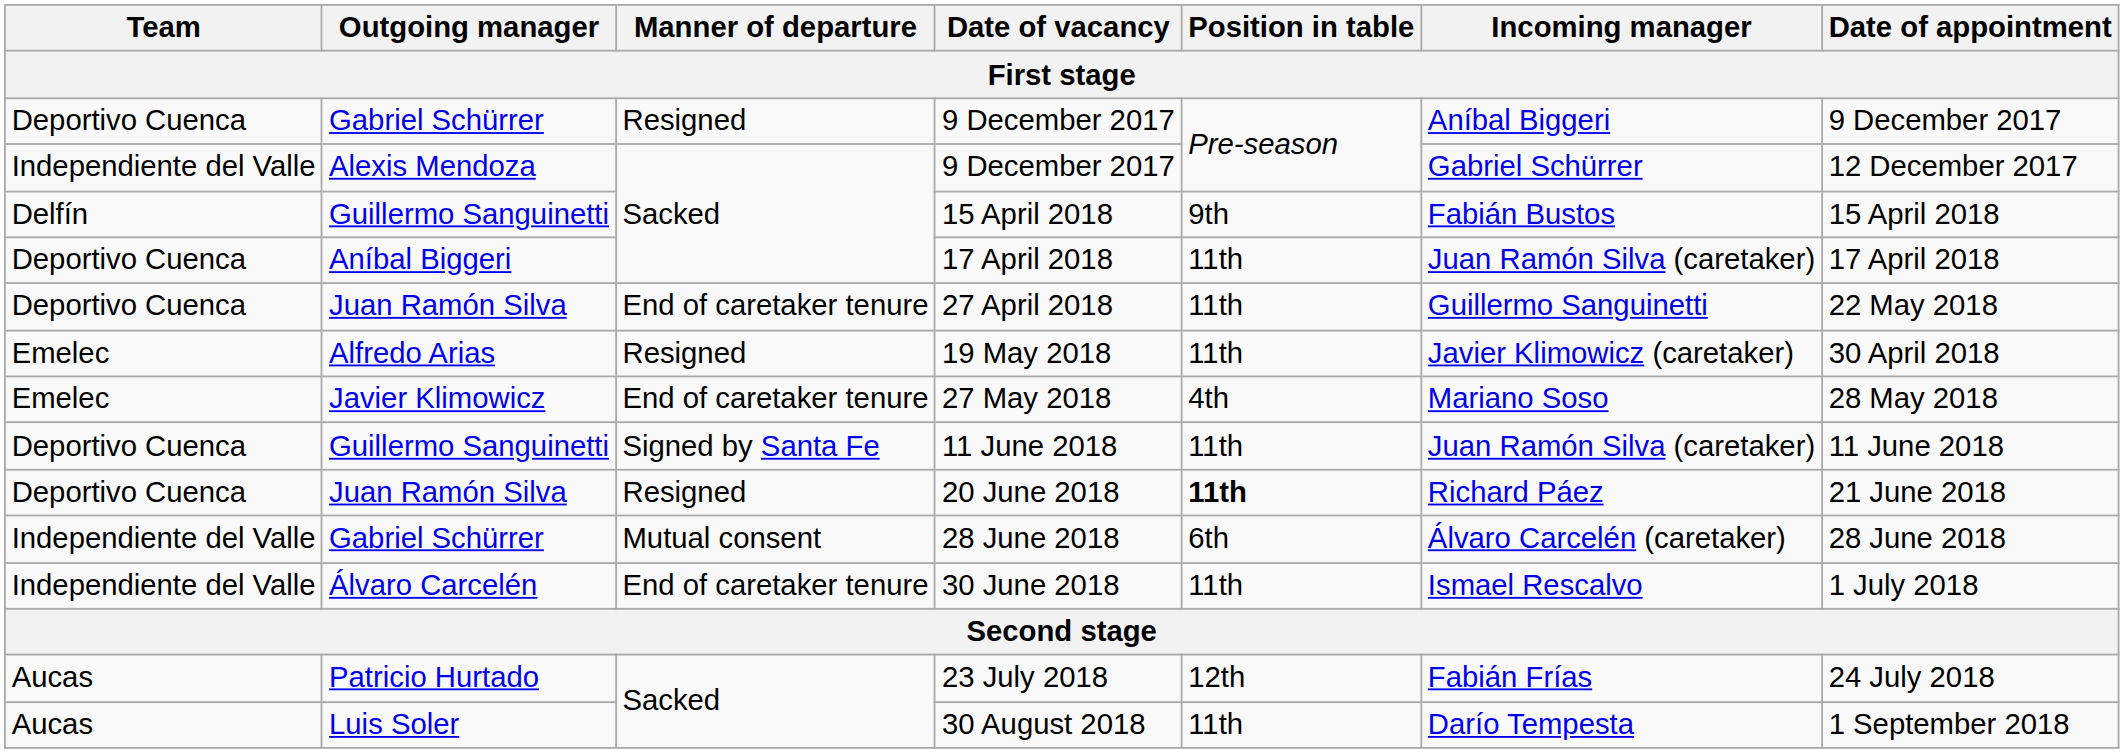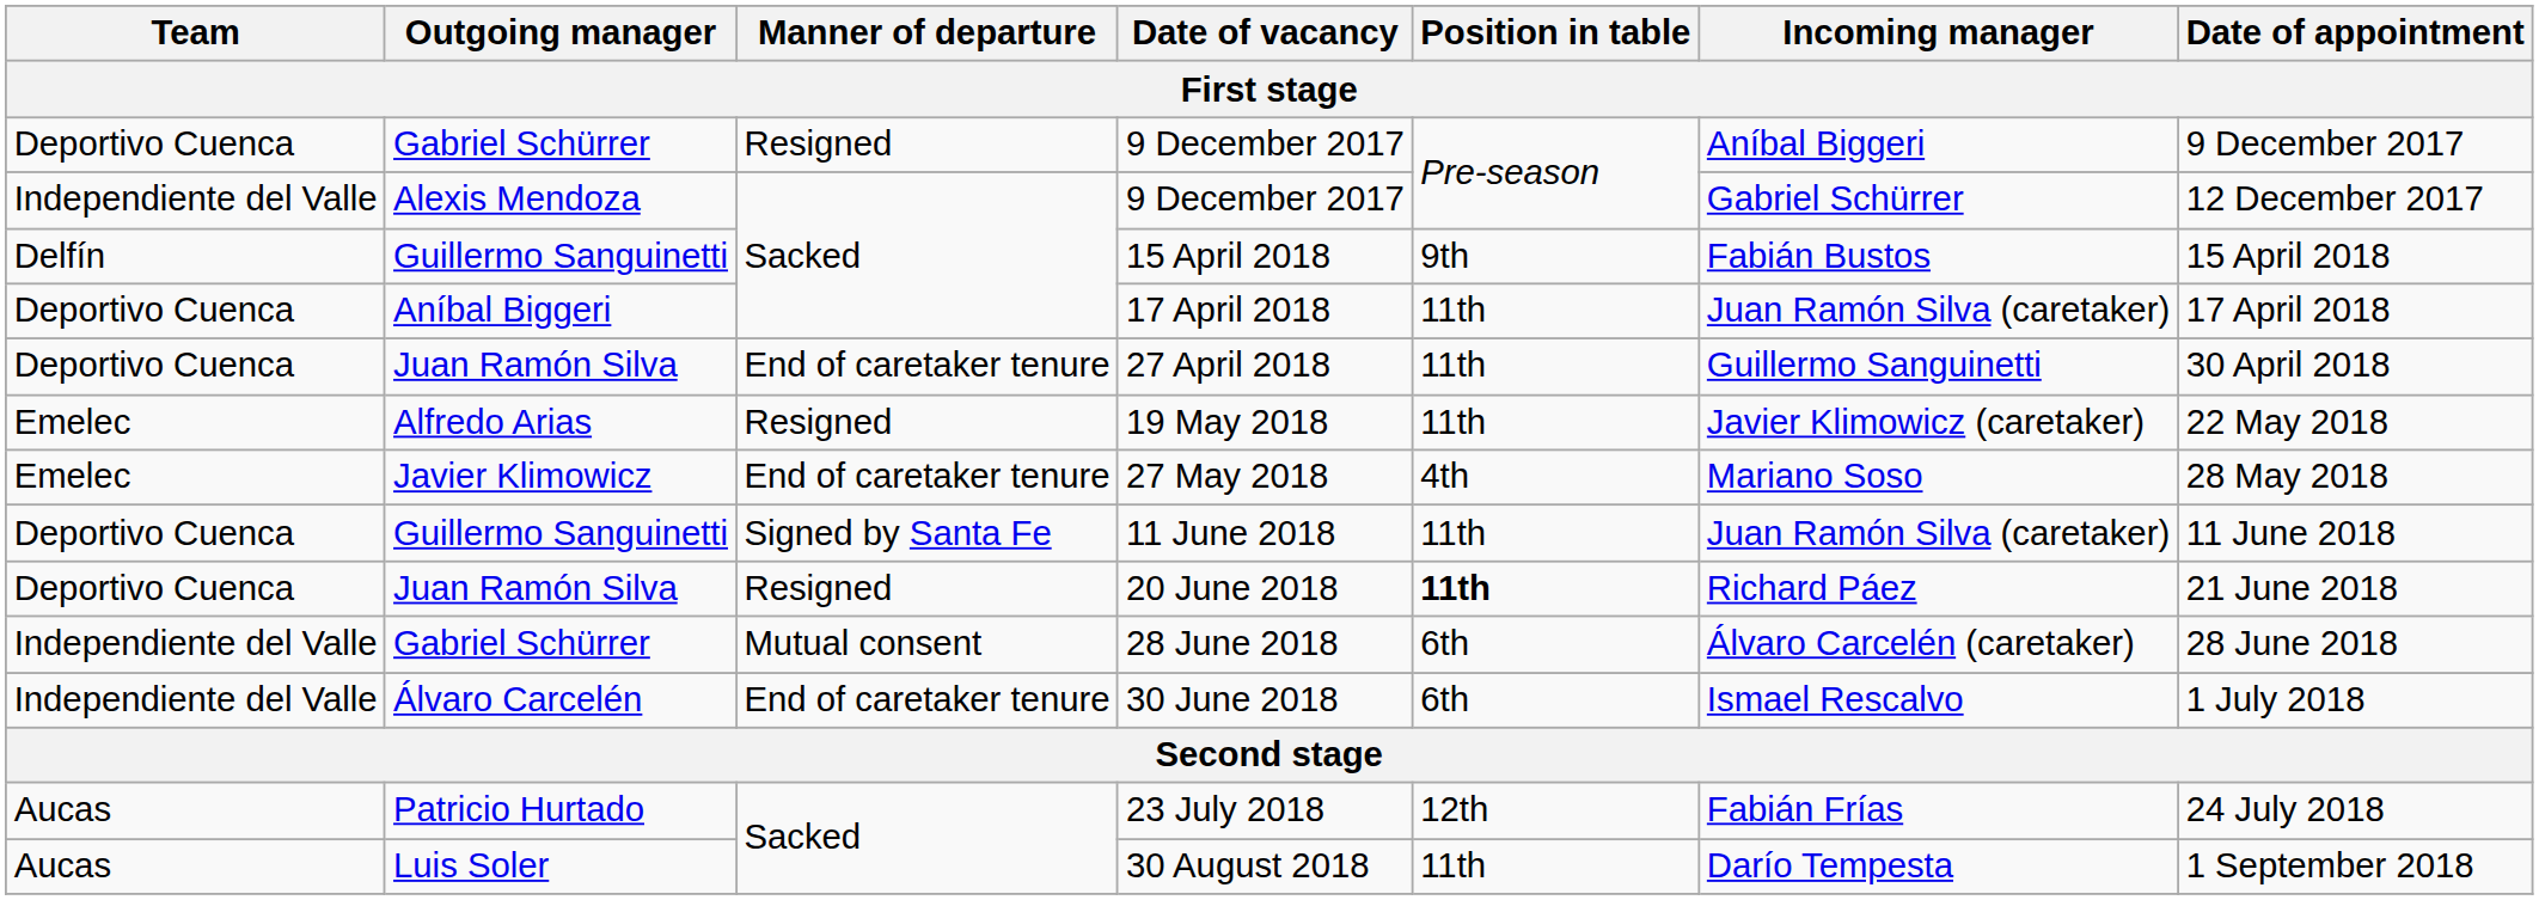27 April 2018 | Date of appointment: 22 May 2018 -> 30 April 2018
19 May 2018 | Date of appointment: 30 April 2018 -> 22 May 2018
30 June 2018 | Position in table: 11th -> 6th
